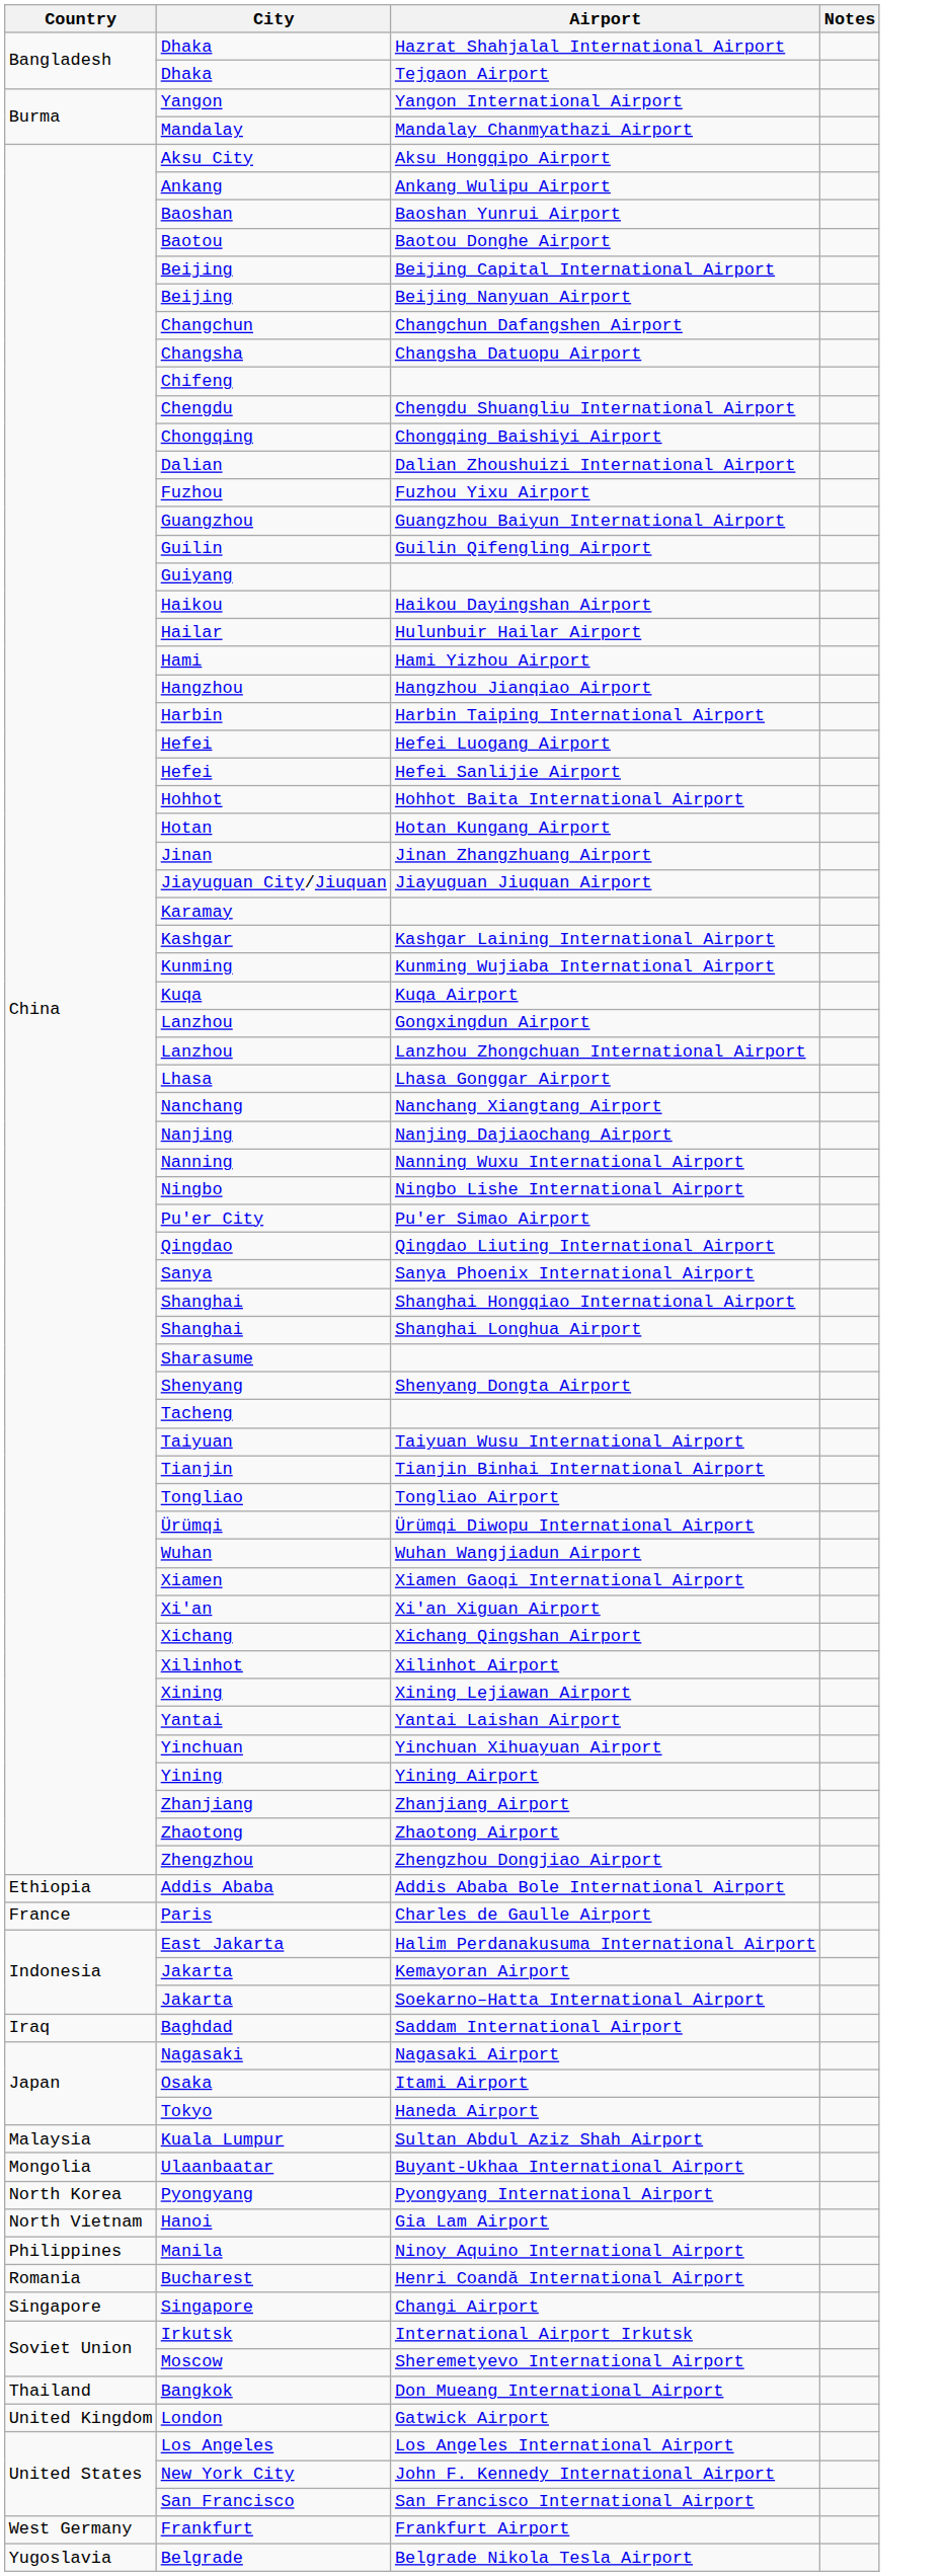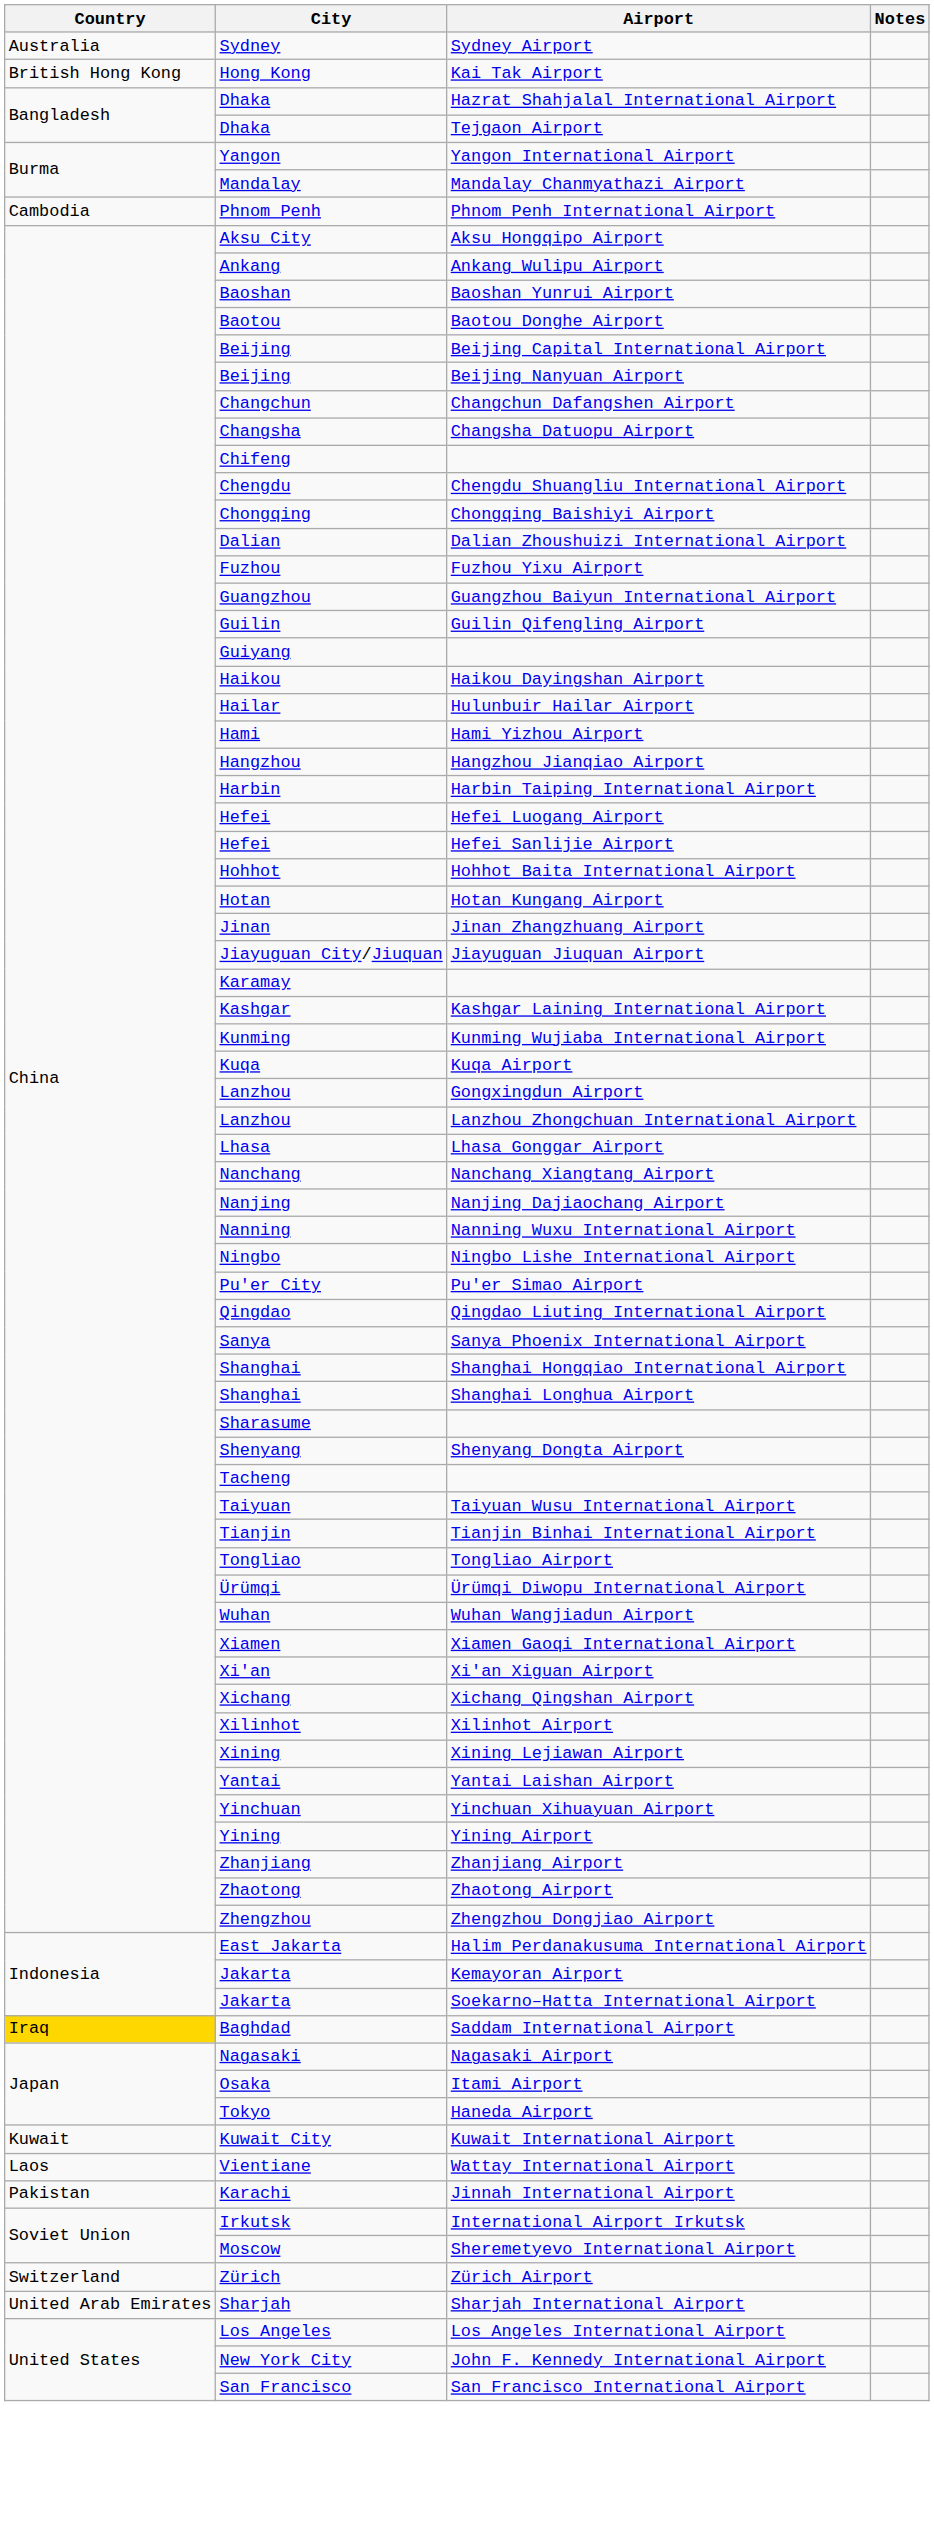+ row: Australia | Sydney | Sydney Airport
+ row: British Hong Kong | Hong Kong | Kai Tak Airport
+ row: Cambodia | Phnom Penh | Phnom Penh International Airport
- row: Ethiopia | Addis Ababa | Addis Ababa Bole International Airport
- row: France | Paris | Charles de Gaulle Airport
Saddam International Airport | Country: no background -> gold background
+ row: Kuwait | Kuwait City | Kuwait International Airport
+ row: Laos | Vientiane | Wattay International Airport
- row: Malaysia | Kuala Lumpur | Sultan Abdul Aziz Shah Airport
- row: Mongolia | Ulaanbaatar | Buyant-Ukhaa International Airport
- row: North Korea | Pyongyang | Pyongyang International Airport
- row: North Vietnam | Hanoi | Gia Lam Airport
- row: Philippines | Manila | Ninoy Aquino International Airport
+ row: Pakistan | Karachi | Jinnah International Airport
- row: Romania | Bucharest | Henri Coandă International Airport
- row: Singapore | Singapore | Changi Airport
+ row: Switzerland | Zürich | Zürich Airport
- row: Thailand | Bangkok | Don Mueang International Airport
+ row: United Arab Emirates | Sharjah | Sharjah International Airport
- row: United Kingdom | London | Gatwick Airport
- row: West Germany | Frankfurt | Frankfurt Airport
- row: Yugoslavia | Belgrade | Belgrade Nikola Tesla Airport
